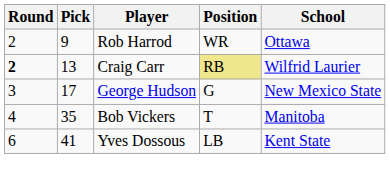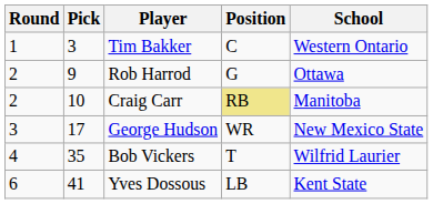+ row: 1 | 3 | Tim Bakker | C | Western Ontario
Rob Harrod | Position: WR -> G
Craig Carr | Round: bold -> normal
Craig Carr | Pick: 13 -> 10
Craig Carr | School: Wilfrid Laurier -> Manitoba
George Hudson | Position: G -> WR
Bob Vickers | School: Manitoba -> Wilfrid Laurier
